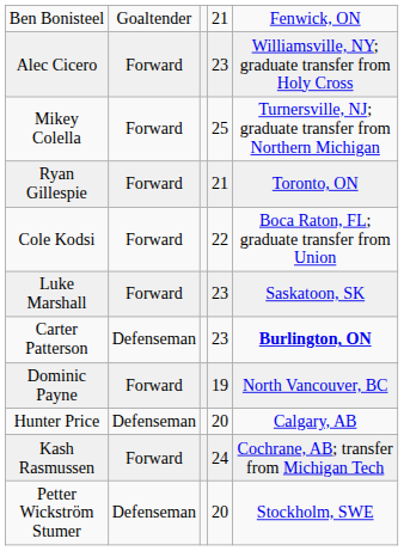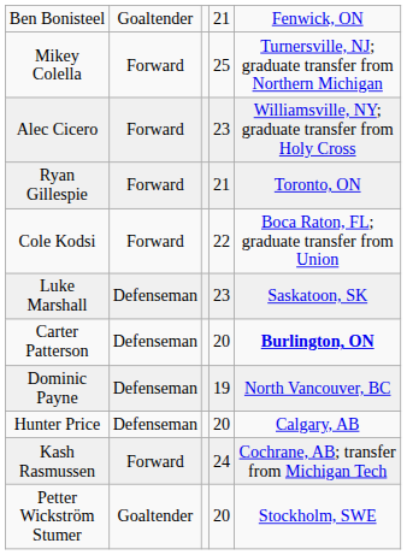rows swapped: Alec Cicero <-> Mikey Colella
Luke Marshall | column 2: Forward -> Defenseman
Carter Patterson | column 4: 23 -> 20
Dominic Payne | column 2: Forward -> Defenseman
Petter Wickström Stumer | column 2: Defenseman -> Goaltender
